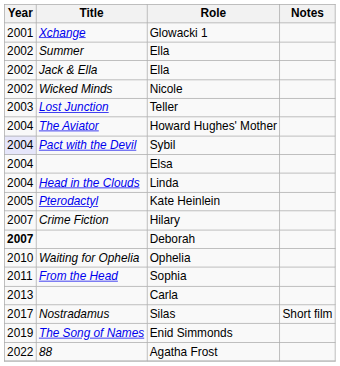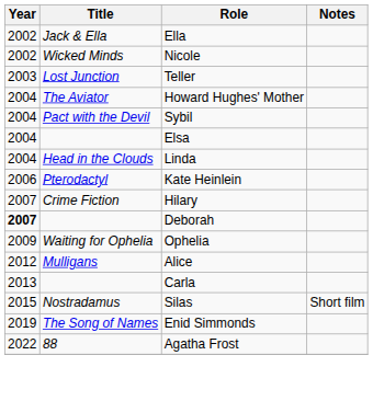- row: 2001 | Xchange | Glowacki 1
- row: 2002 | Summer | Ella
Sybil | Year: lavender background -> no background
Kate Heinlein | Year: 2005 -> 2006
Ophelia | Year: 2010 -> 2009
- row: 2011 | From the Head | Sophia
+ row: 2012 | Mulligans | Alice
Silas | Year: 2017 -> 2015
